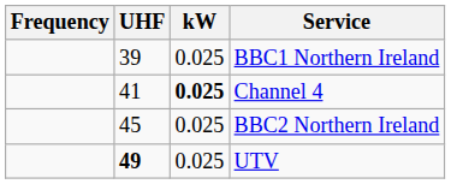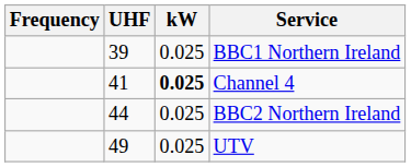BBC2 Northern Ireland | UHF: 45 -> 44
UTV | UHF: bold -> normal
